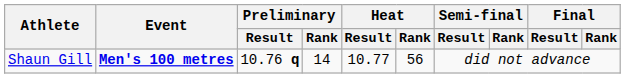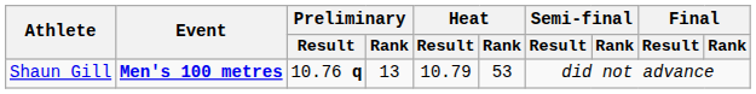Shaun Gill | Preliminary / Rank: 14 -> 13
Shaun Gill | Heat / Result: 10.77 -> 10.79
Shaun Gill | Heat / Rank: 56 -> 53
